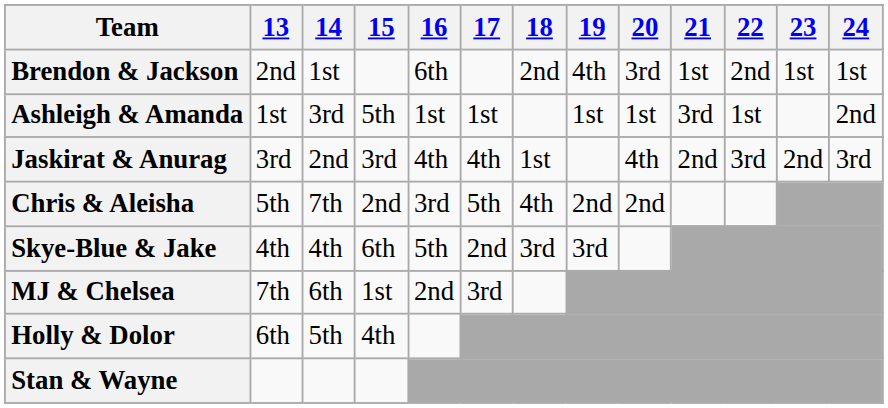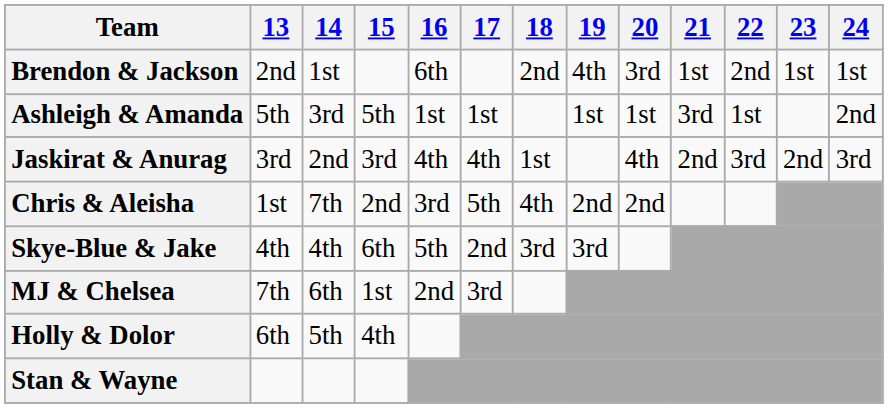Ashleigh & Amanda | 13: 1st -> 5th
Chris & Aleisha | 13: 5th -> 1st
